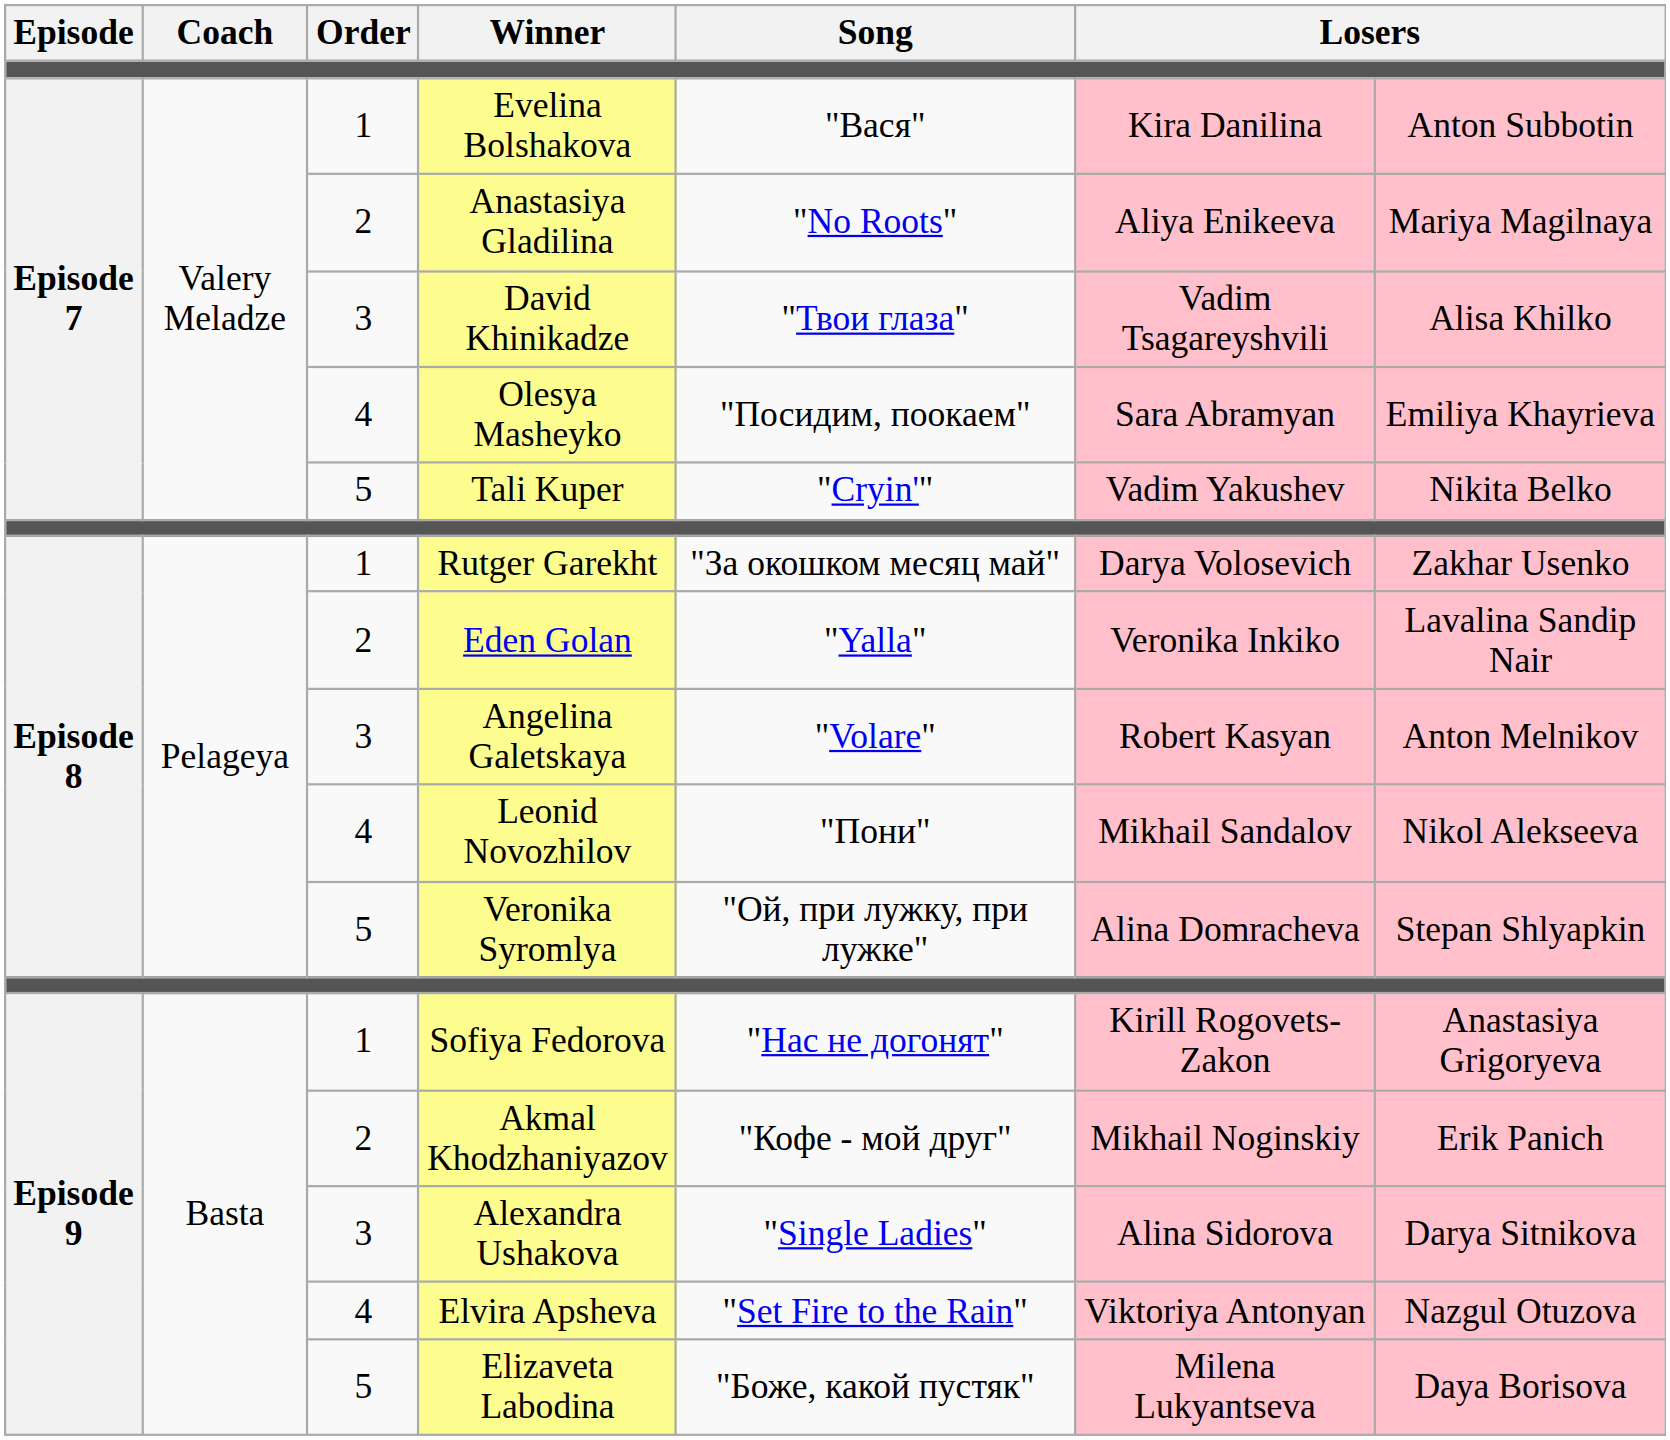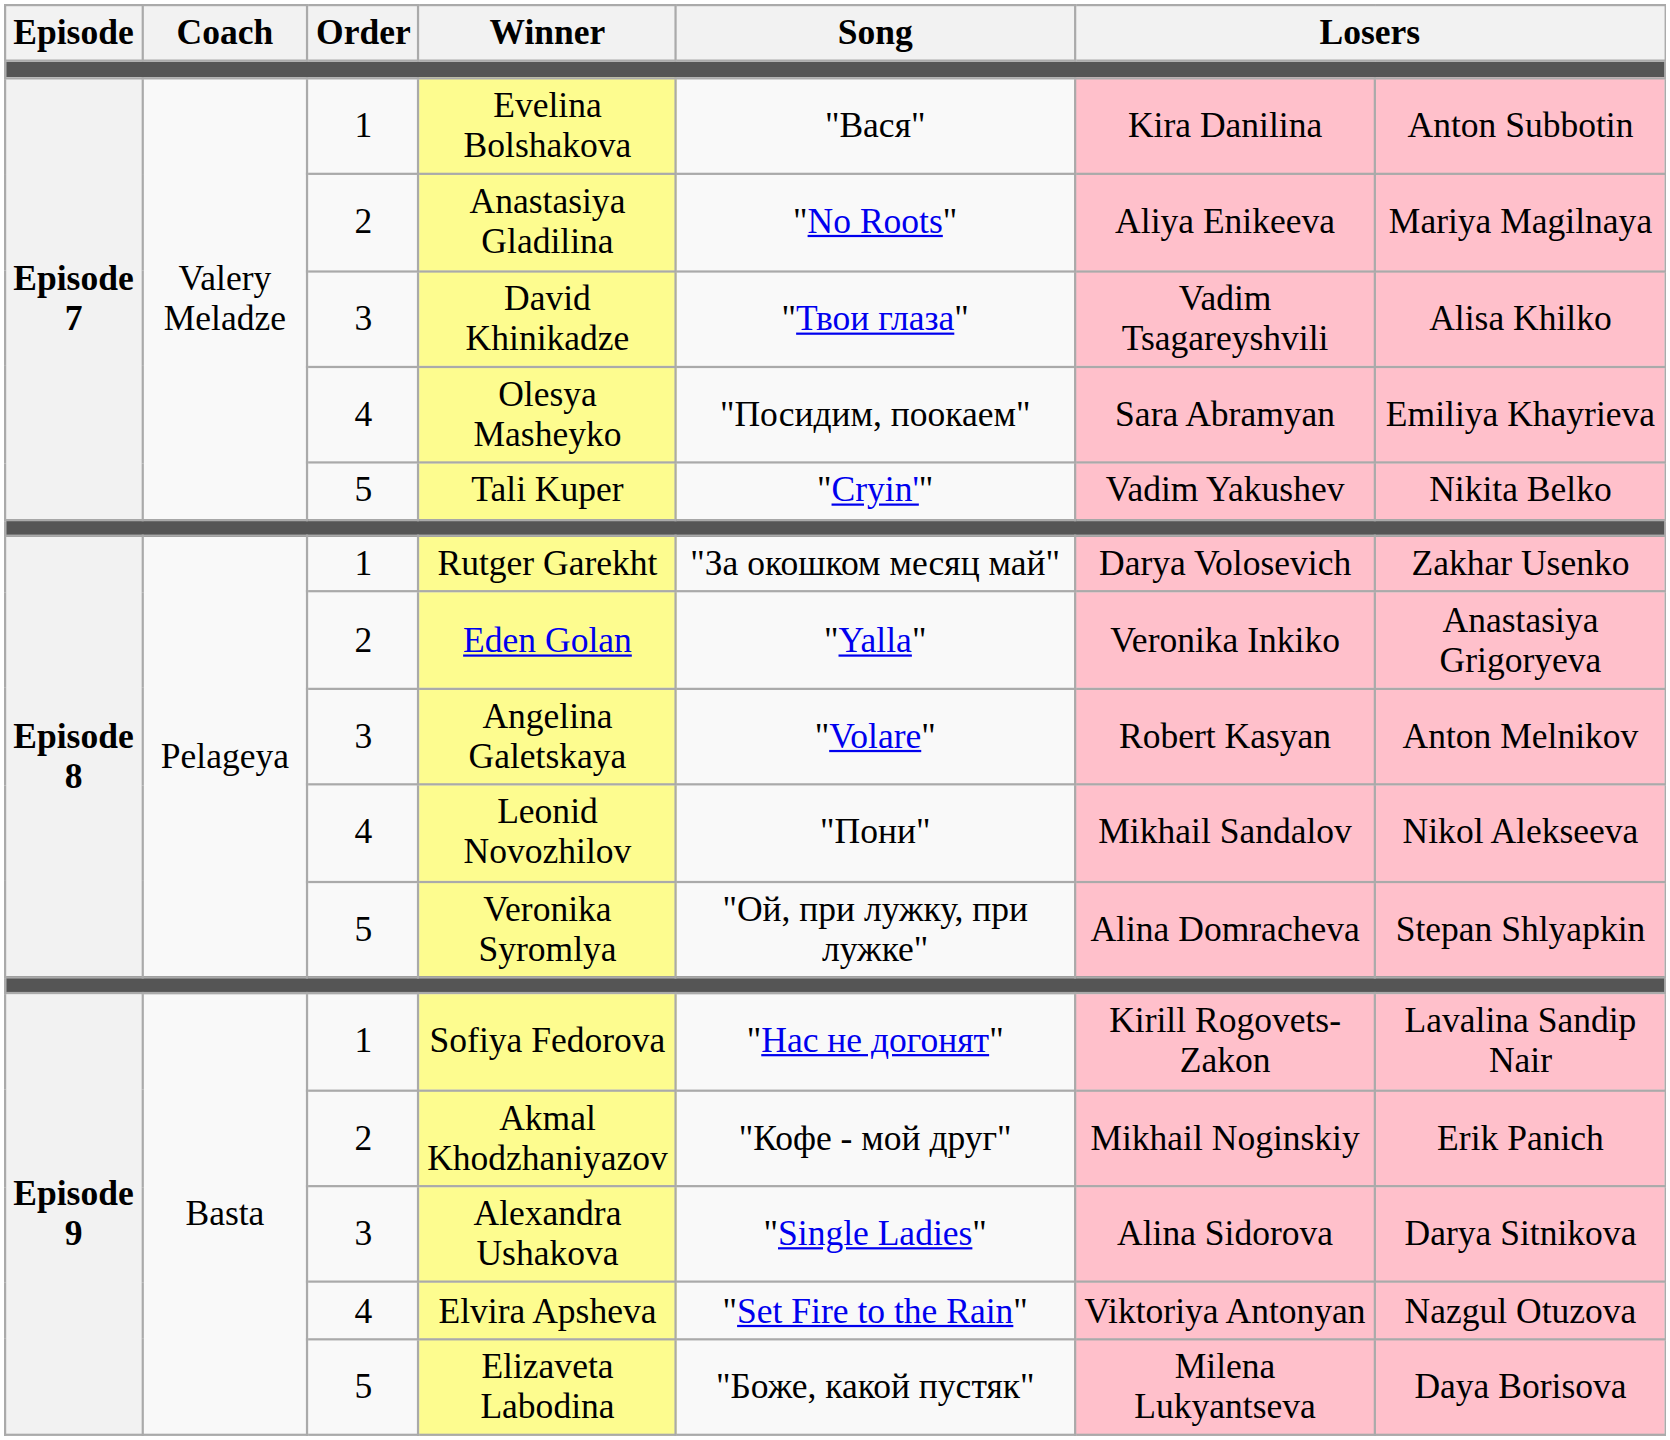Eden Golan | column 7: Lavalina Sandip Nair -> Anastasiya Grigoryeva
Sofiya Fedorova | column 7: Anastasiya Grigoryeva -> Lavalina Sandip Nair
